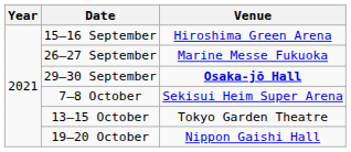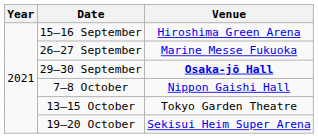7–8 October | Venue: Sekisui Heim Super Arena -> Nippon Gaishi Hall
19–20 October | Venue: Nippon Gaishi Hall -> Sekisui Heim Super Arena
